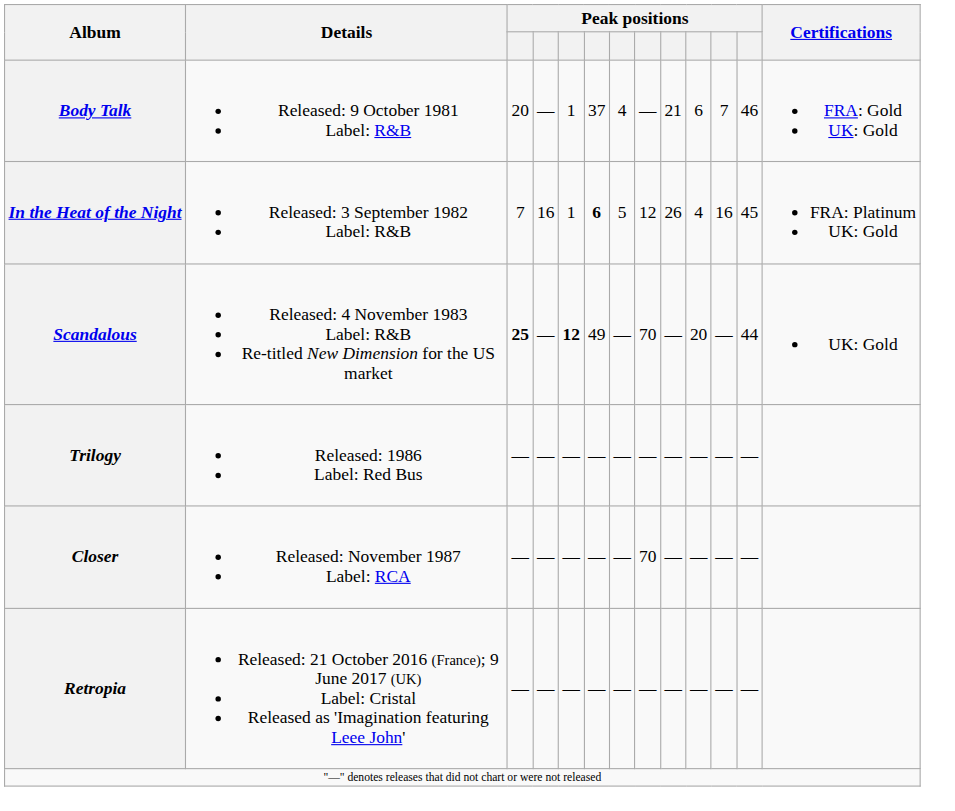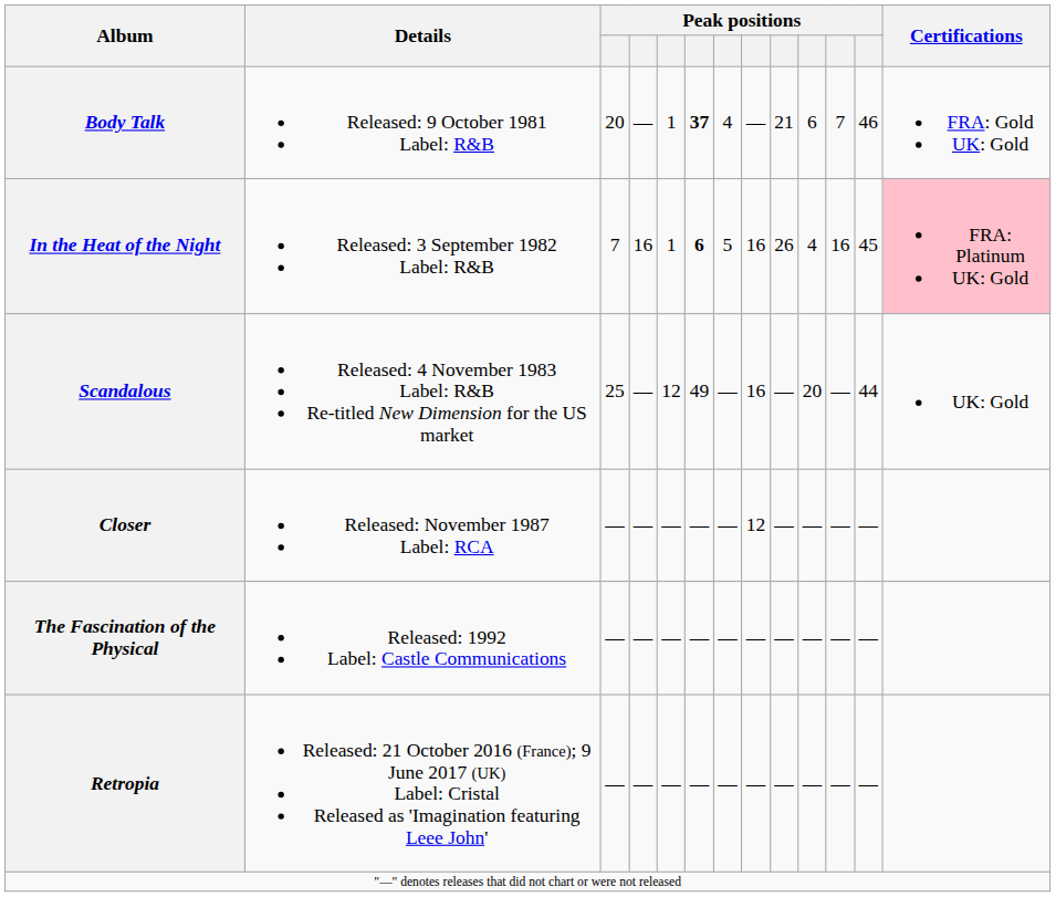Body Talk | column 6: normal -> bold
In the Heat of the Night | column 8: 12 -> 16
In the Heat of the Night | Certifications: no background -> pink background
Scandalous | column 3: bold -> normal
Scandalous | column 5: bold -> normal
Scandalous | column 8: 70 -> 16
- row: Trilogy | Released: 1986 Label: Red Bus | — | — | — | — | — | — | — | — | — | —
Closer | column 8: 70 -> 12
+ row: The Fascination of the Physical | Released: 1992 Label: Castle Communications | — | — | — | — | — | — | — | — | — | —
